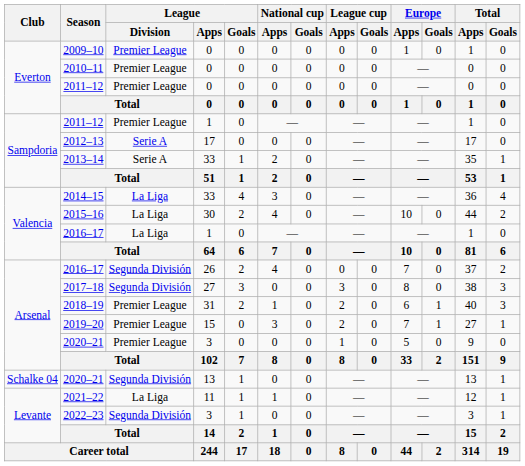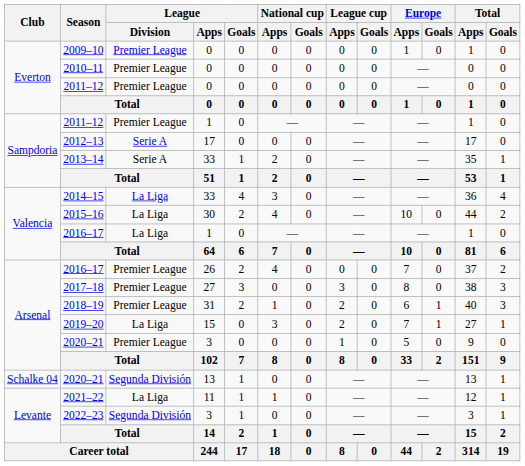2016–17 / 26 | League / Division: Segunda División -> Premier League
2017–18 | League / Division: Segunda División -> Premier League
2019–20 | League / Division: Premier League -> La Liga
